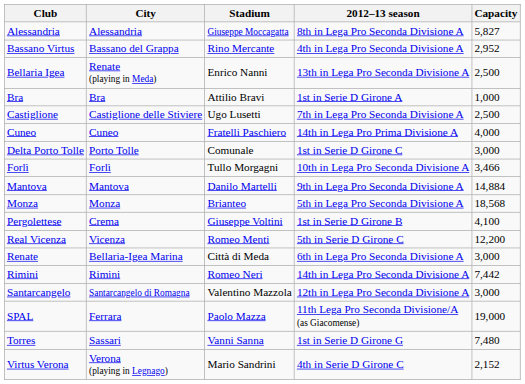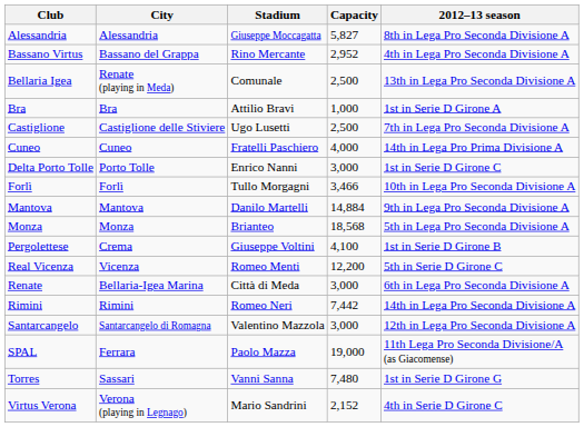columns swapped: Capacity <-> 2012–13 season
Bellaria Igea | Stadium: Enrico Nanni -> Comunale
Delta Porto Tolle | Stadium: Comunale -> Enrico Nanni
